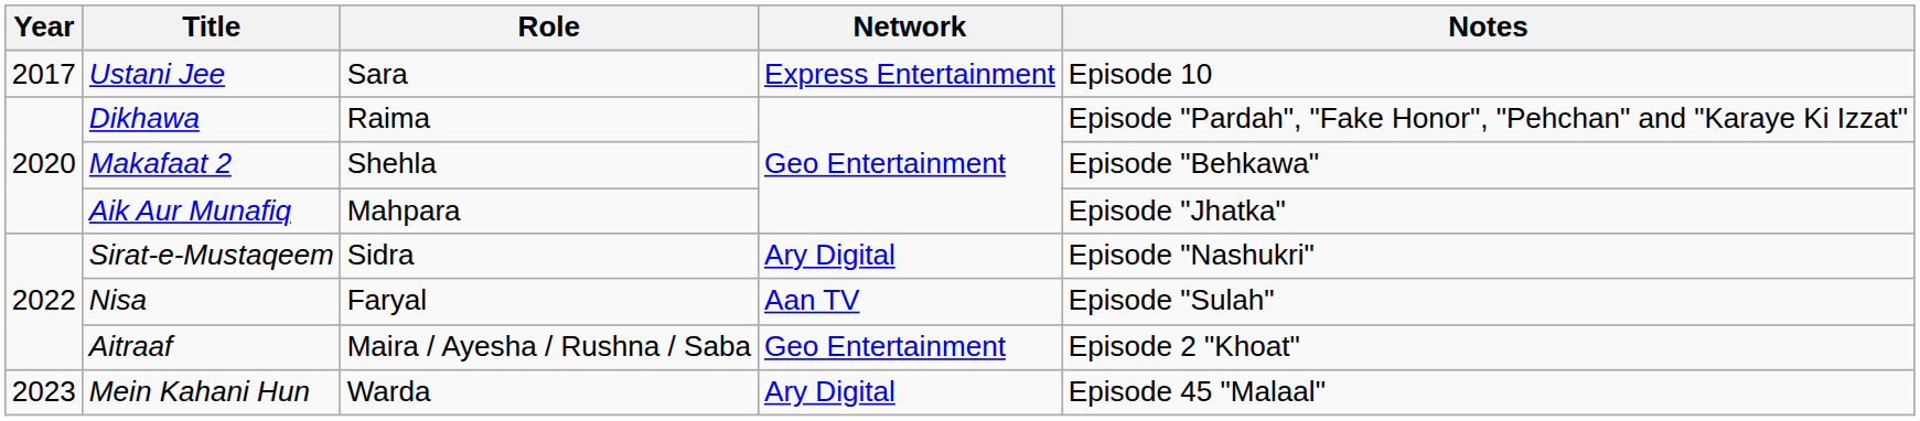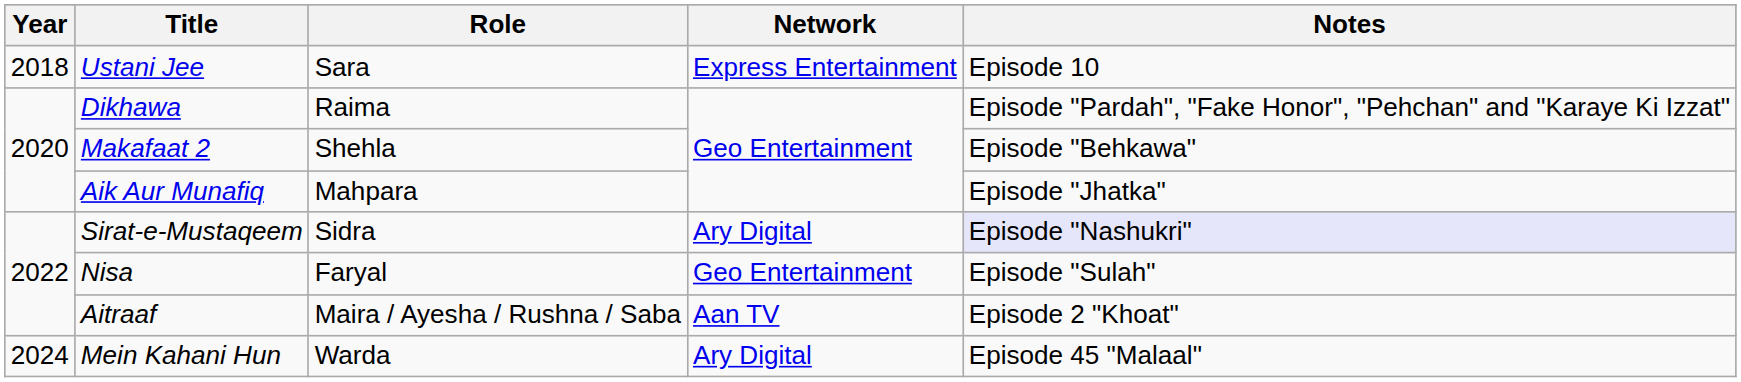Ustani Jee | Year: 2017 -> 2018
Sirat-e-Mustaqeem | Notes: no background -> lavender background
Nisa | Network: Aan TV -> Geo Entertainment
Aitraaf | Network: Geo Entertainment -> Aan TV
Mein Kahani Hun | Year: 2023 -> 2024
